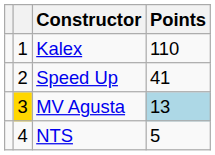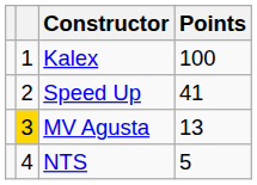Kalex | Points: 110 -> 100
MV Agusta | Points: lightblue background -> no background
